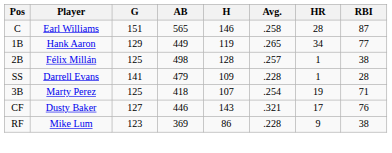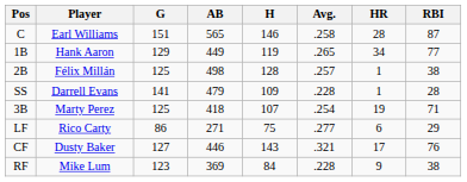+ row: LF | Rico Carty | 86 | 271 | 75 | .277 | 6 | 29
RF | H: 86 -> 84
